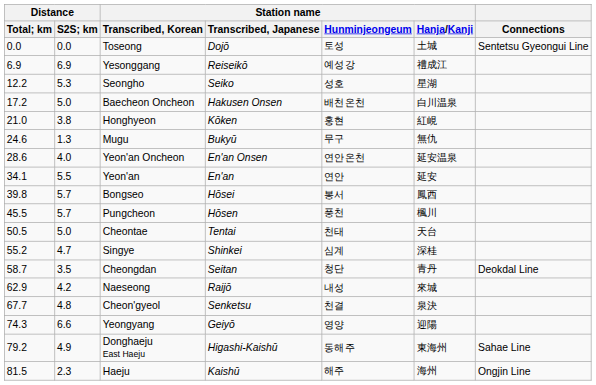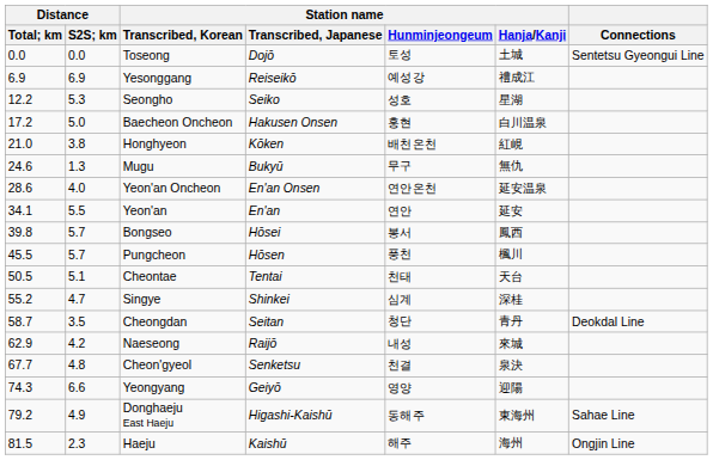Baecheon Oncheon | Station name / Hunminjeongeum: 배천온천 -> 홍현
Honghyeon | Station name / Hunminjeongeum: 홍현 -> 배천온천
Cheontae | Distance / S2S; km: 5.0 -> 5.1
